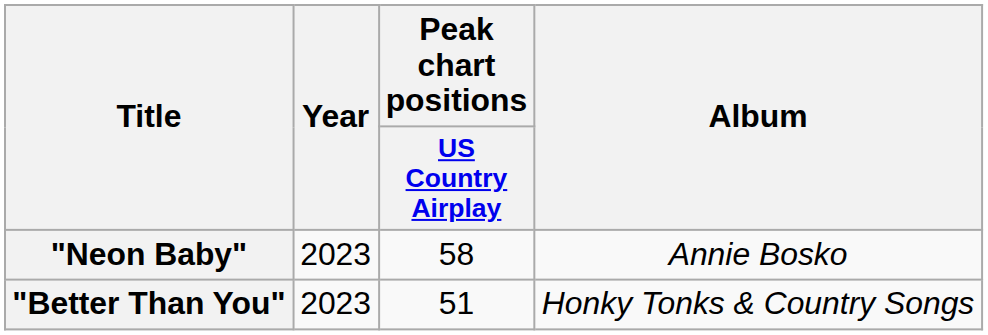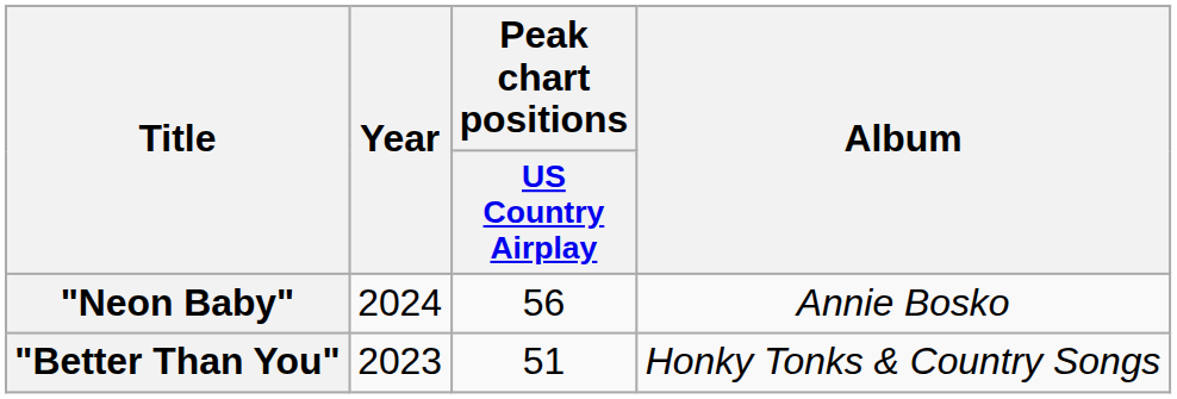"Neon Baby" | Year: 2023 -> 2024
"Neon Baby" | Peak chart positions / US Country Airplay: 58 -> 56
